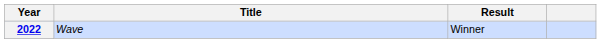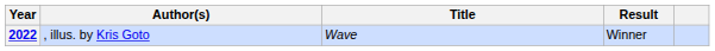+ column: Author(s) | , illus. by Kris Goto
